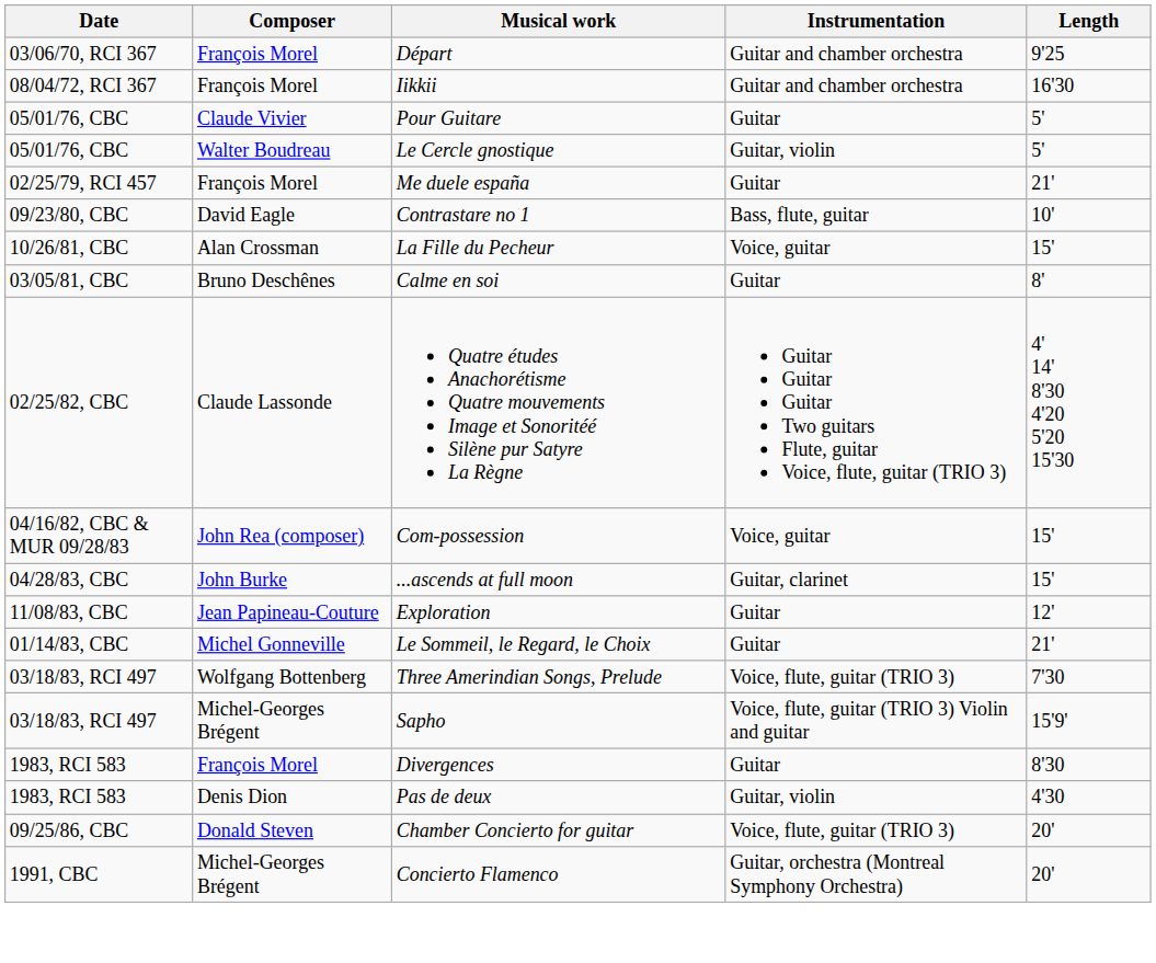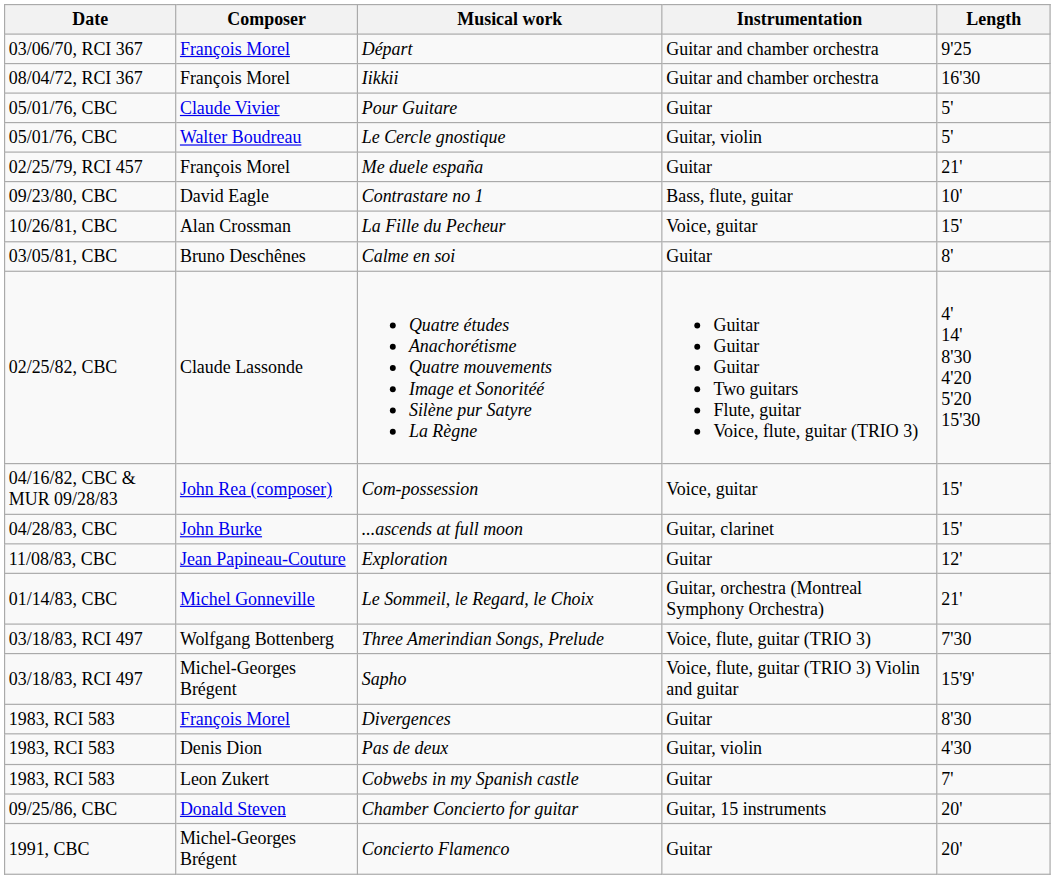Le Sommeil, le Regard, le Choix | Instrumentation: Guitar -> Guitar, orchestra (Montreal Symphony Orchestra)
+ row: 1983, RCI 583 | Leon Zukert | Cobwebs in my Spanish castle | Guitar | 7'
Chamber Concierto for guitar | Instrumentation: Voice, flute, guitar (TRIO 3) -> Guitar, 15 instruments
Concierto Flamenco | Instrumentation: Guitar, orchestra (Montreal Symphony Orchestra) -> Guitar
